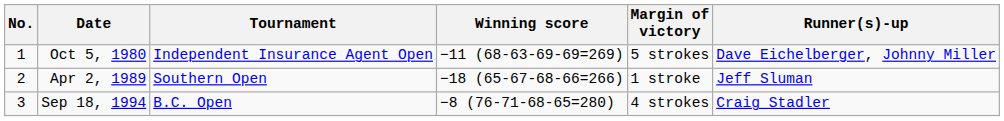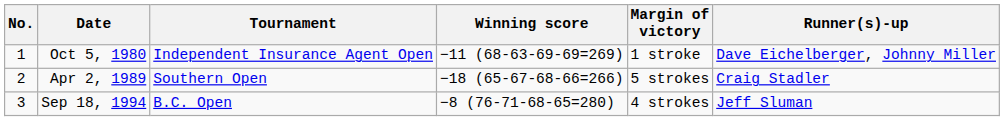Oct 5, 1980 | Margin of victory: 5 strokes -> 1 stroke
Apr 2, 1989 | Margin of victory: 1 stroke -> 5 strokes
Apr 2, 1989 | Runner(s)-up: Jeff Sluman -> Craig Stadler
Sep 18, 1994 | Runner(s)-up: Craig Stadler -> Jeff Sluman
